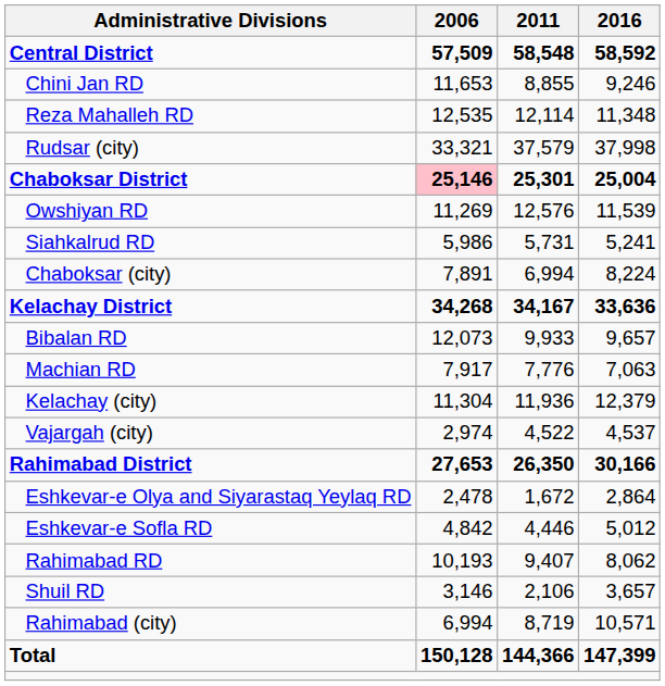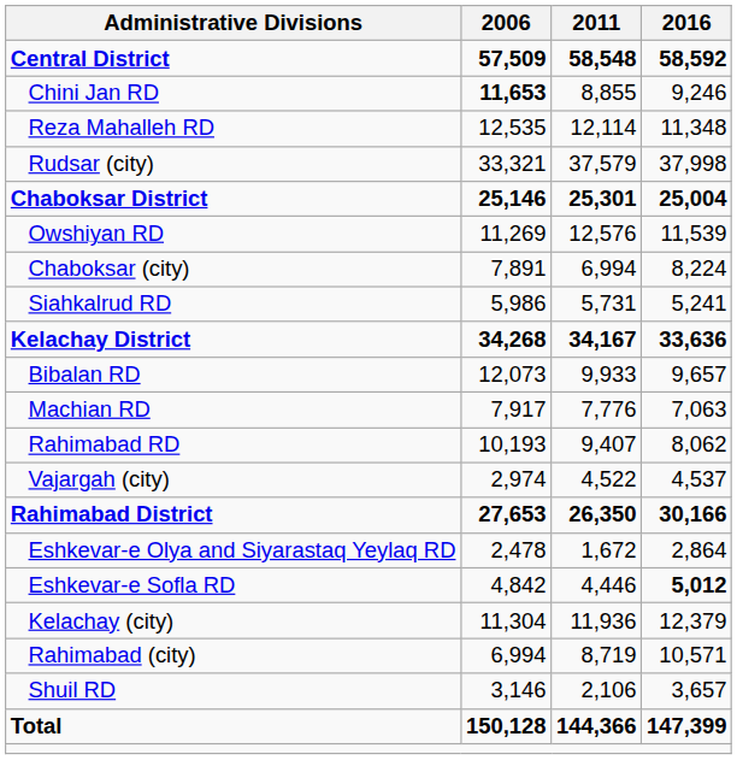Chini Jan RD | 2006: normal -> bold
Chaboksar District | 2006: pink background -> no background
rows swapped: Siahkalrud RD <-> Chaboksar (city)
rows swapped: Kelachay (city) <-> Rahimabad RD
Eshkevar-e Sofla RD | 2016: normal -> bold
rows swapped: Shuil RD <-> Rahimabad (city)
